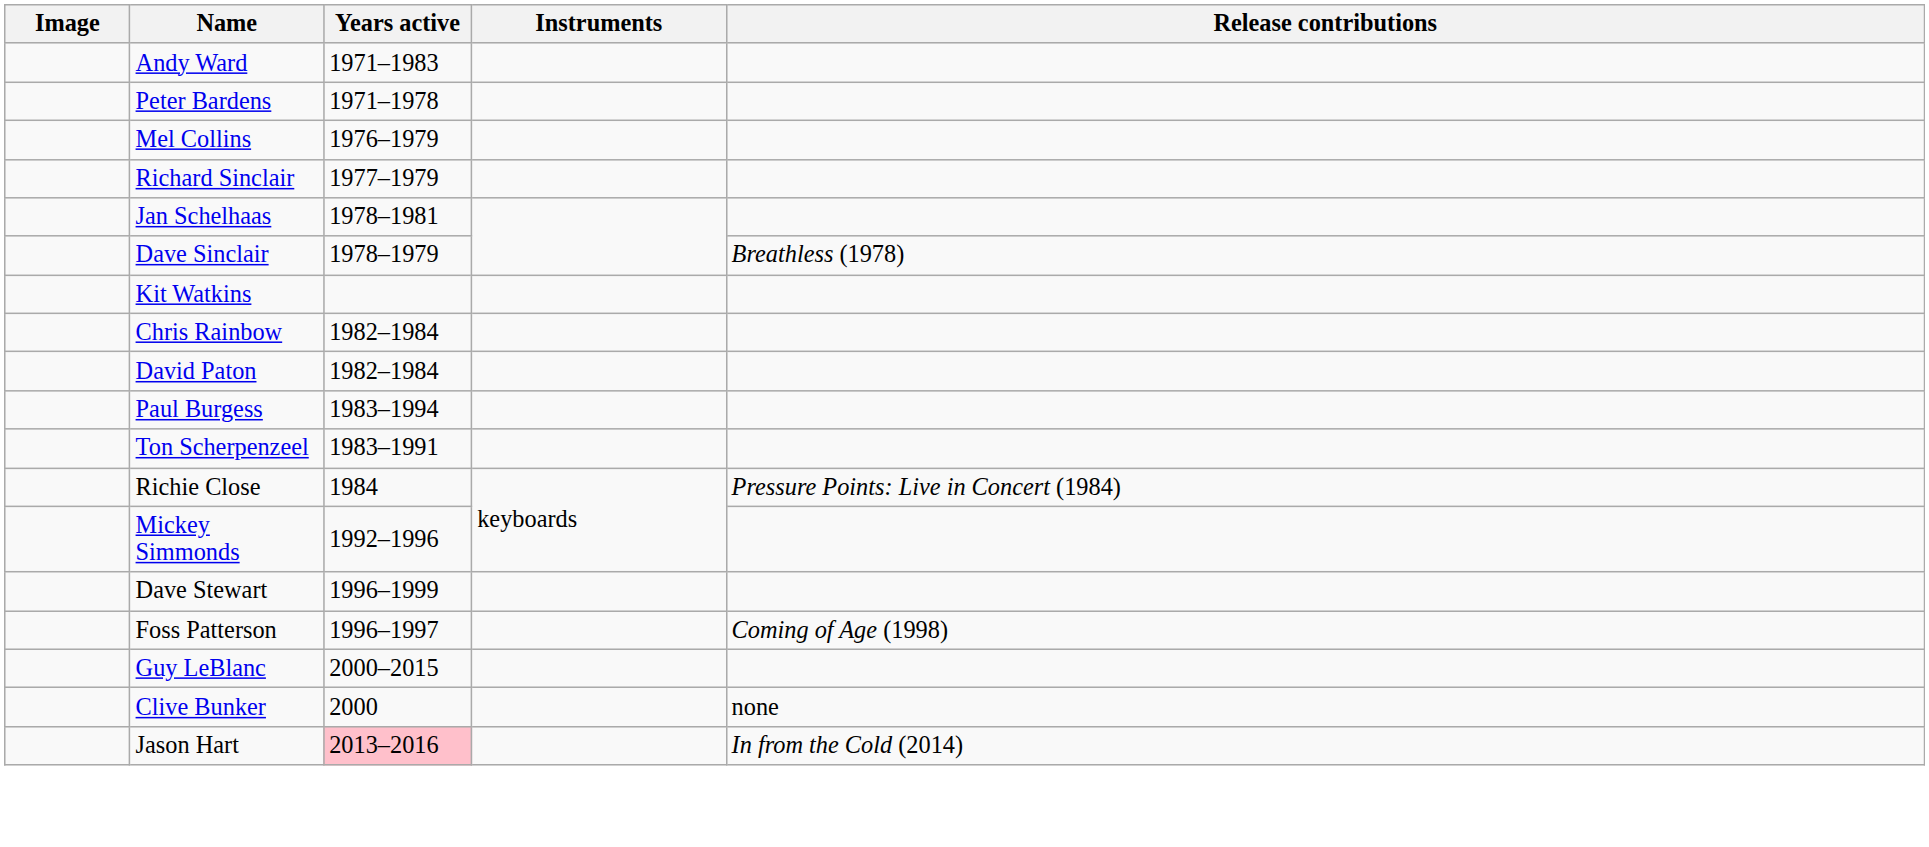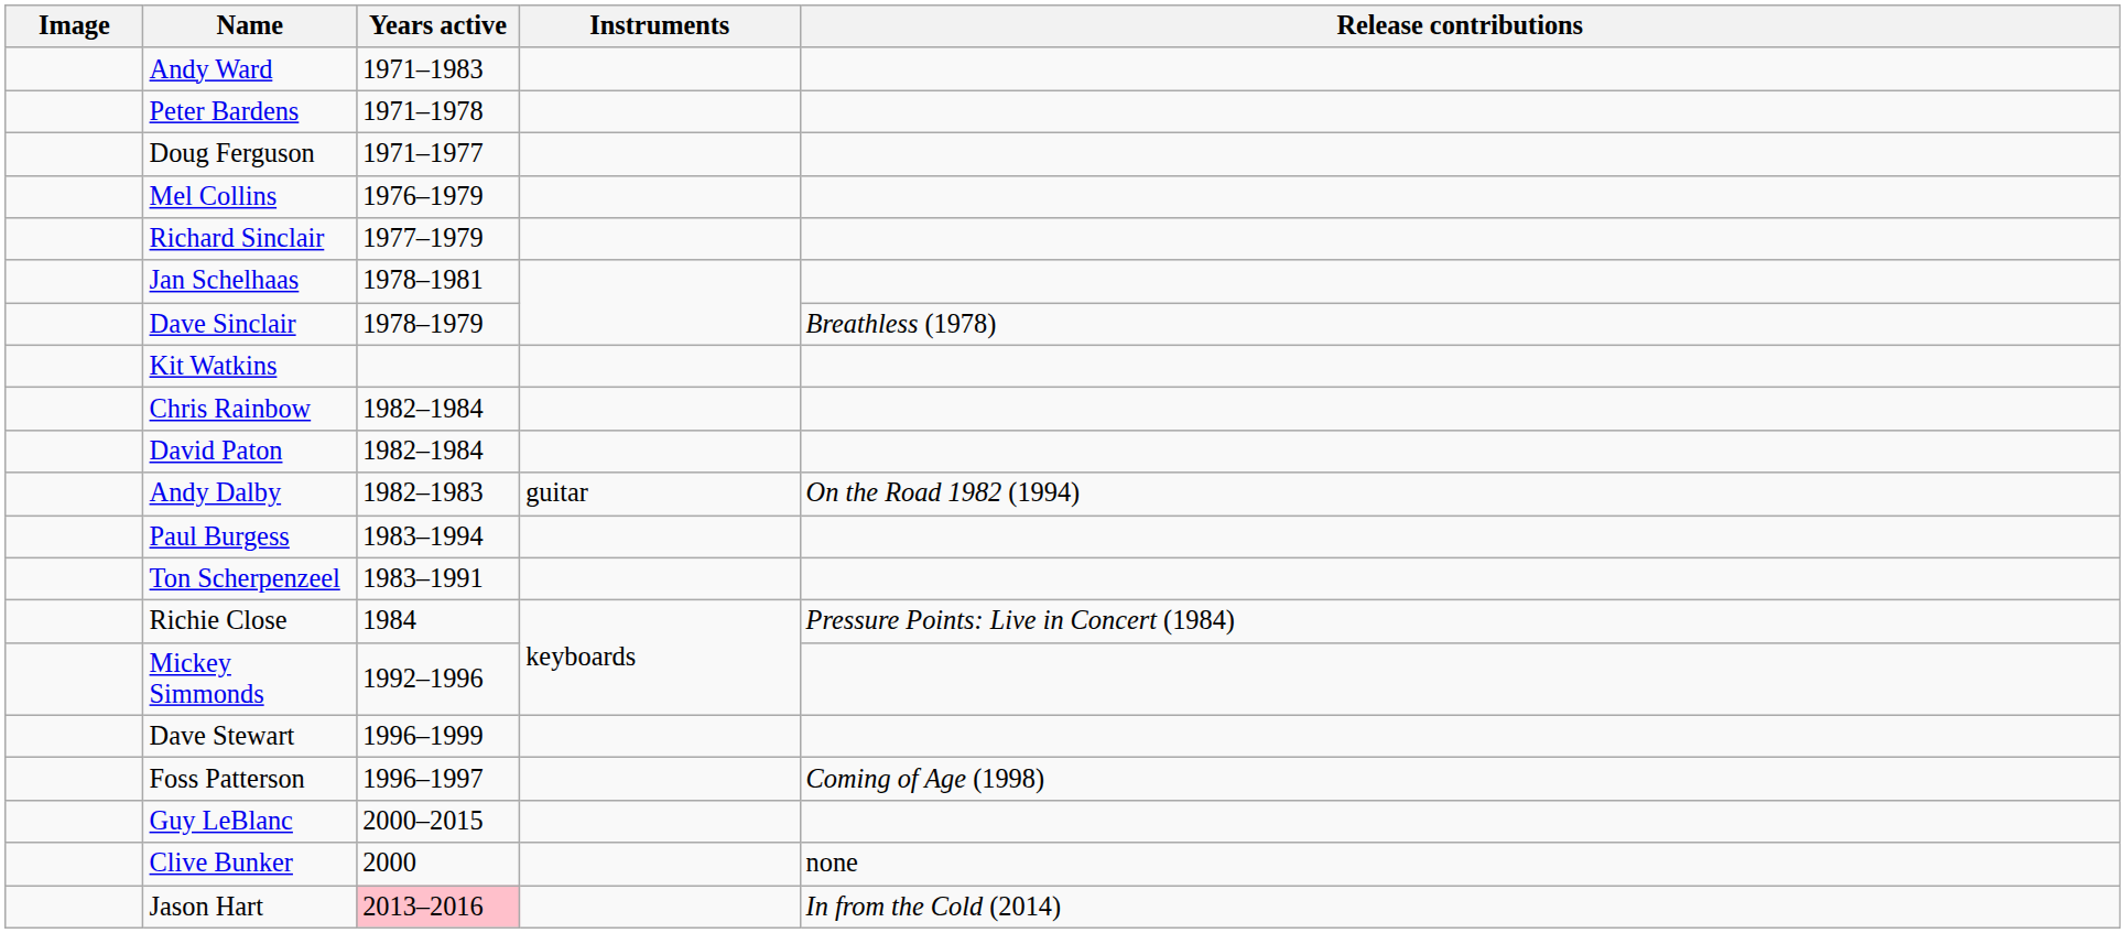+ row: Doug Ferguson | 1971–1977
+ row: Andy Dalby | 1982–1983 | guitar | On the Road 1982 (1994)
